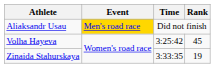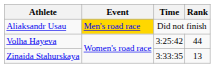Volha Hayeva | Rank: 45 -> 44
Zinaida Stahurskaya | Rank: 19 -> 13
